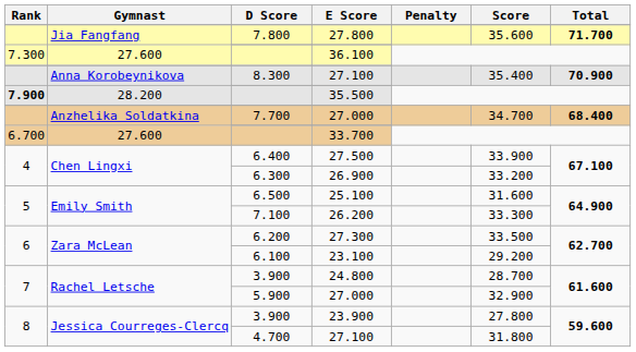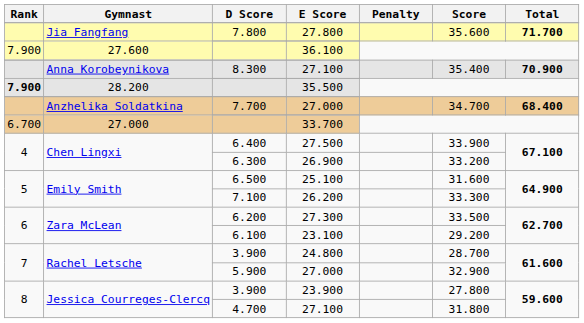36.100 | Rank: 7.300 -> 7.900
33.700 | Gymnast: 27.600 -> 27.000
